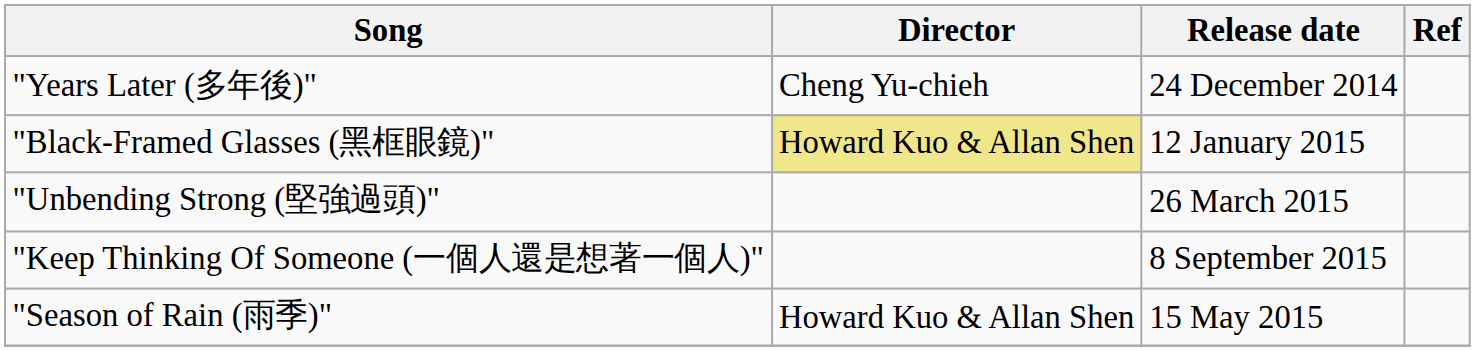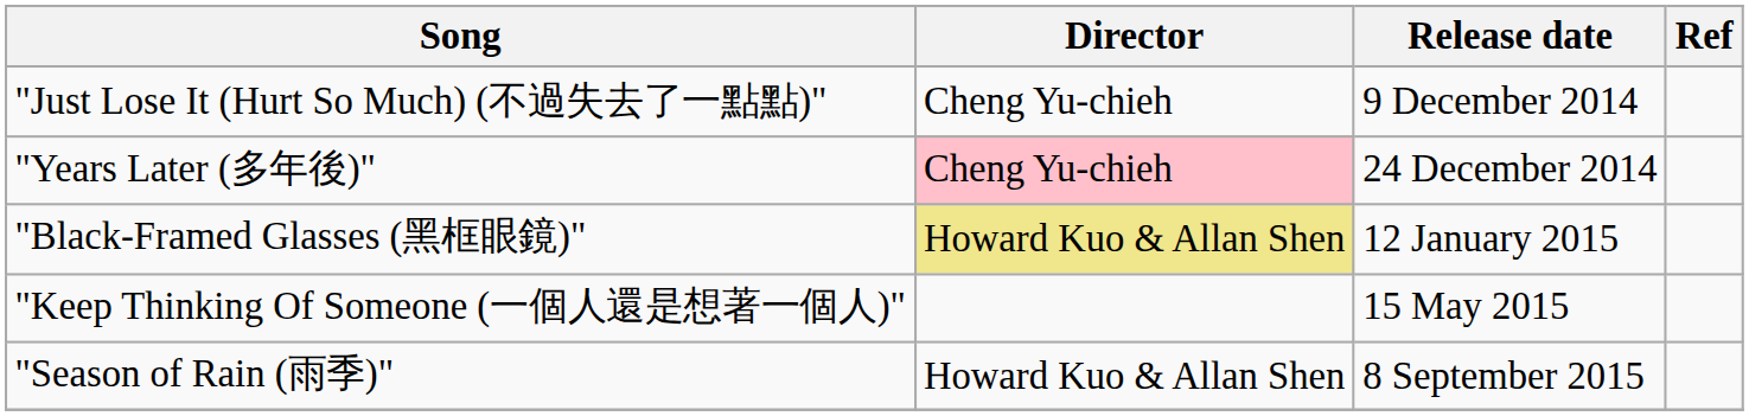+ row: "Just Lose It (Hurt So Much) (不過失去了一點點)" | Cheng Yu-chieh | 9 December 2014
"Years Later (多年後)" | Director: no background -> pink background
- row: "Unbending Strong (堅強過頭)" | 26 March 2015
"Keep Thinking Of Someone (一個人還是想著一個人)" | Release date: 8 September 2015 -> 15 May 2015
"Season of Rain (雨季)" | Release date: 15 May 2015 -> 8 September 2015
